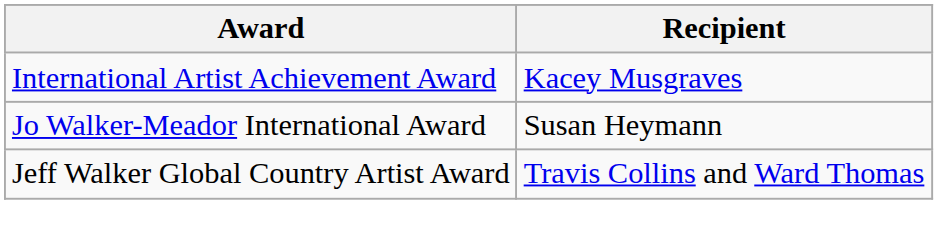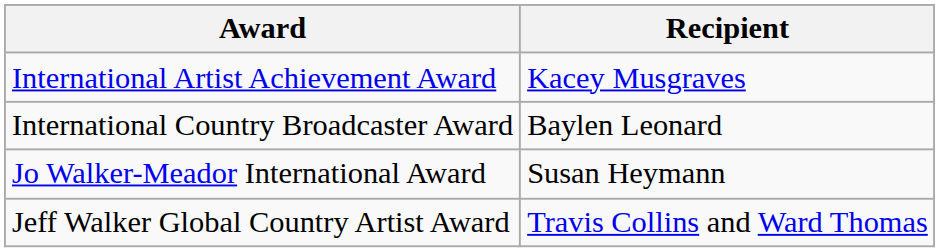+ row: International Country Broadcaster Award | Baylen Leonard
